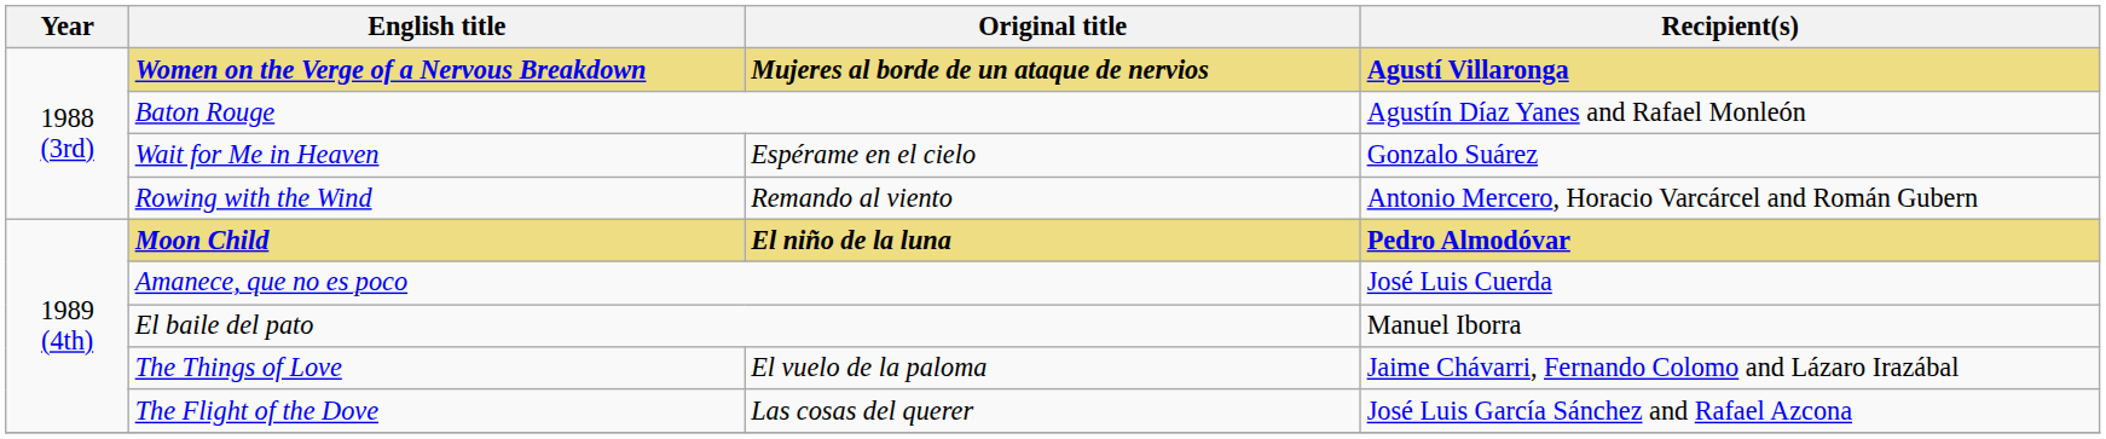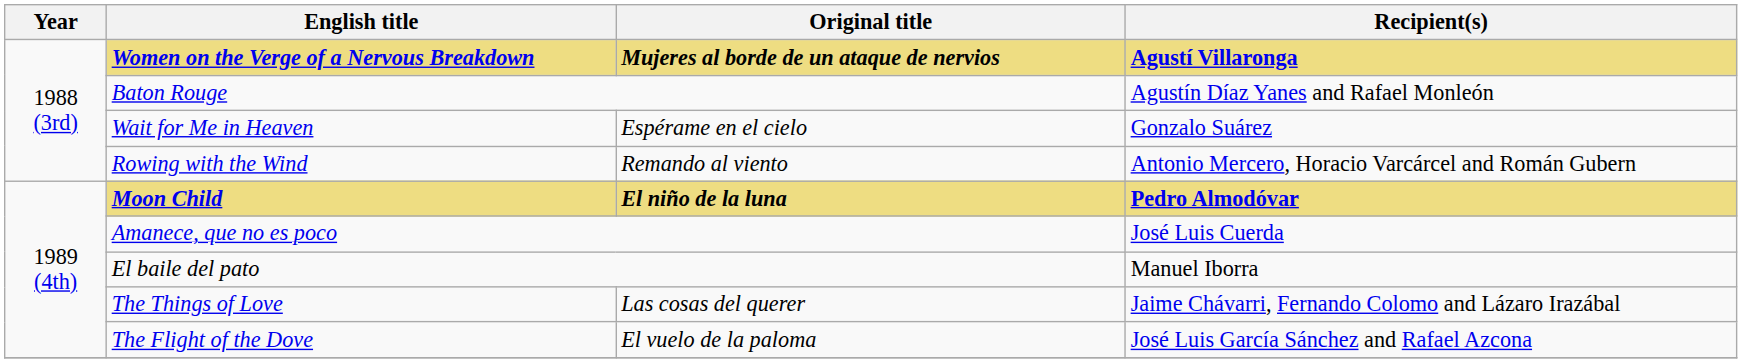The Things of Love | Original title: El vuelo de la paloma -> Las cosas del querer
The Flight of the Dove | Original title: Las cosas del querer -> El vuelo de la paloma
